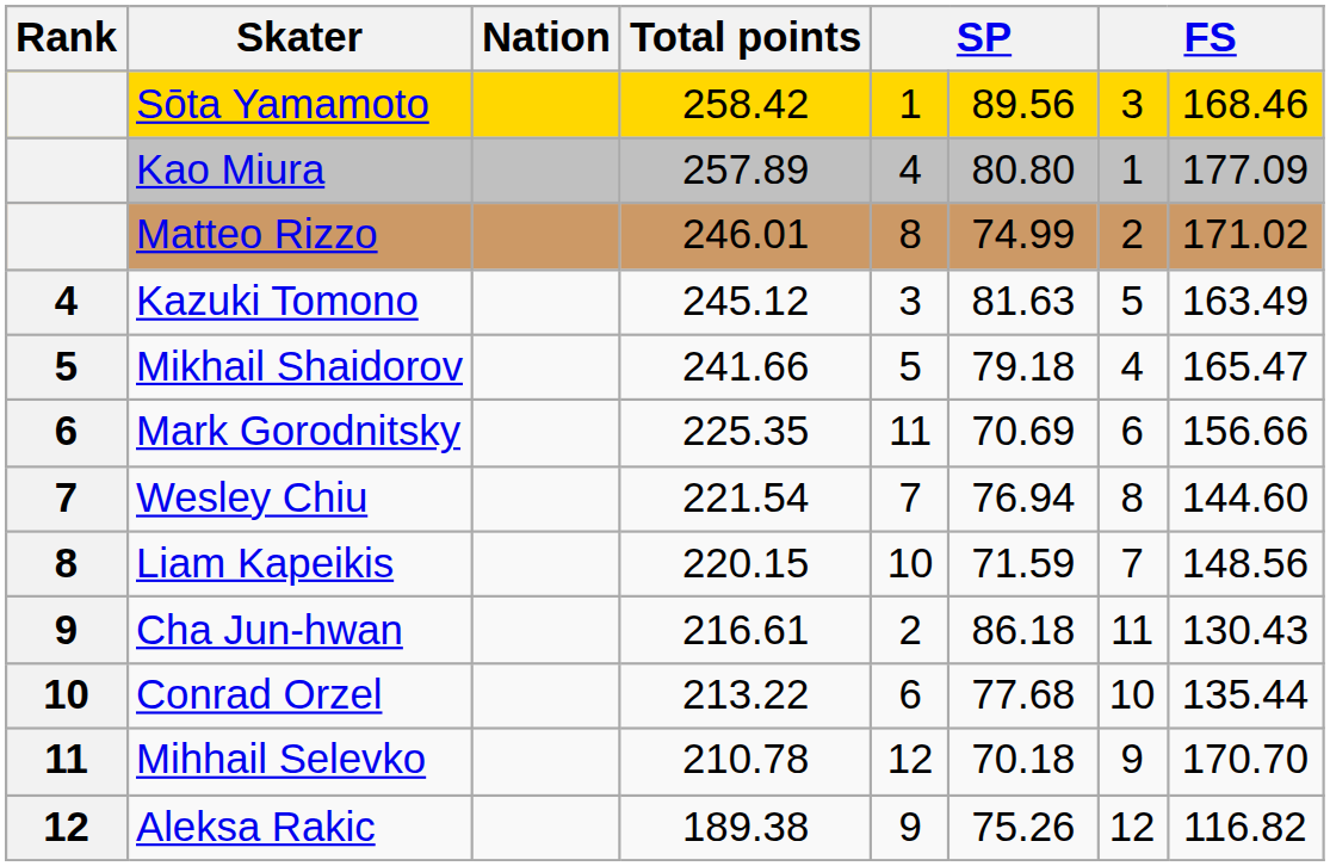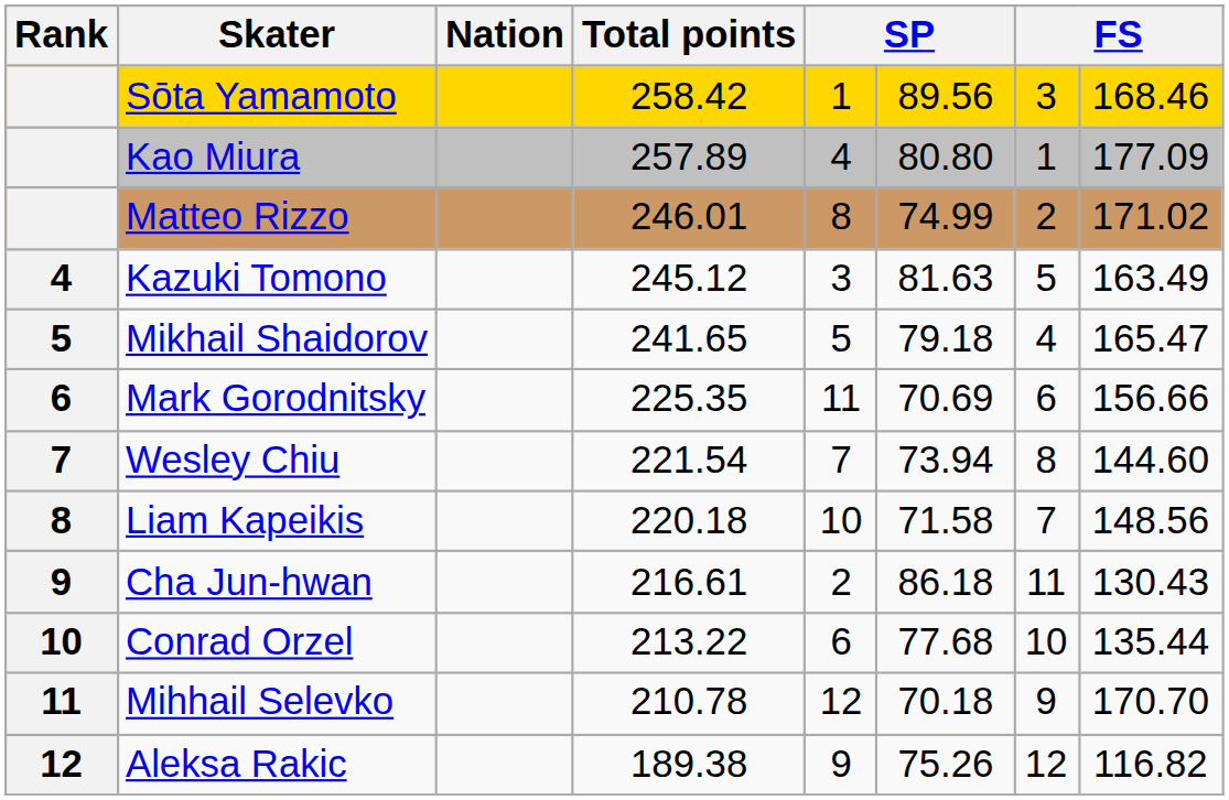Mikhail Shaidorov | Total points: 241.66 -> 241.65
Wesley Chiu | column 6: 76.94 -> 73.94
Liam Kapeikis | Total points: 220.15 -> 220.18
Liam Kapeikis | column 6: 71.59 -> 71.58
